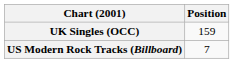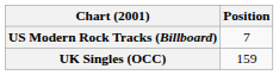rows swapped: UK Singles (OCC) <-> US Modern Rock Tracks (Billboard)
